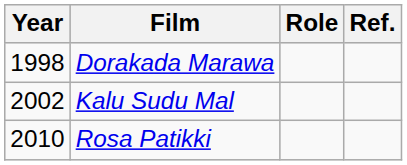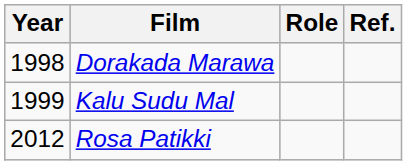Kalu Sudu Mal | Year: 2002 -> 1999
Rosa Patikki | Year: 2010 -> 2012
